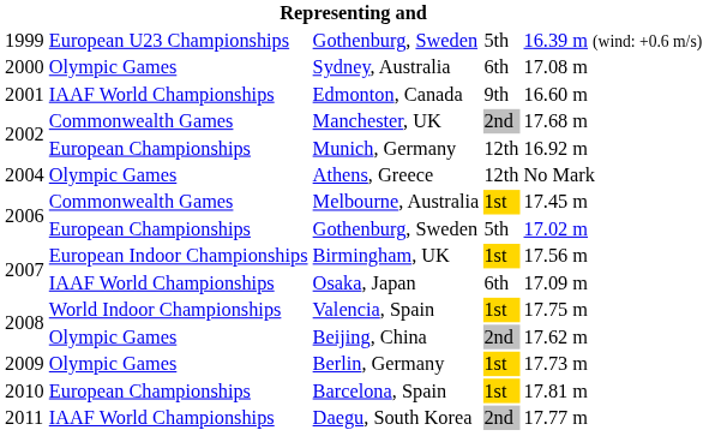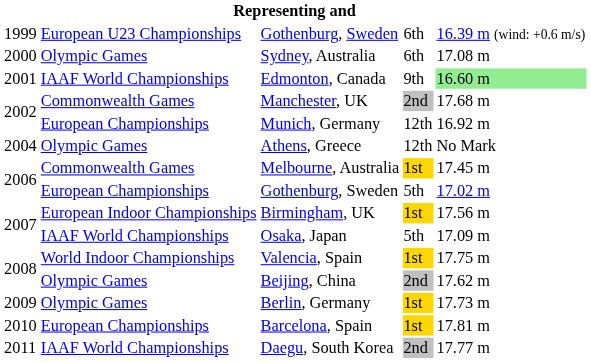1999 / Gothenburg, Sweden | column 4: 5th -> 6th
Edmonton, Canada | column 5: no background -> lightgreen background
Osaka, Japan | column 4: 6th -> 5th
